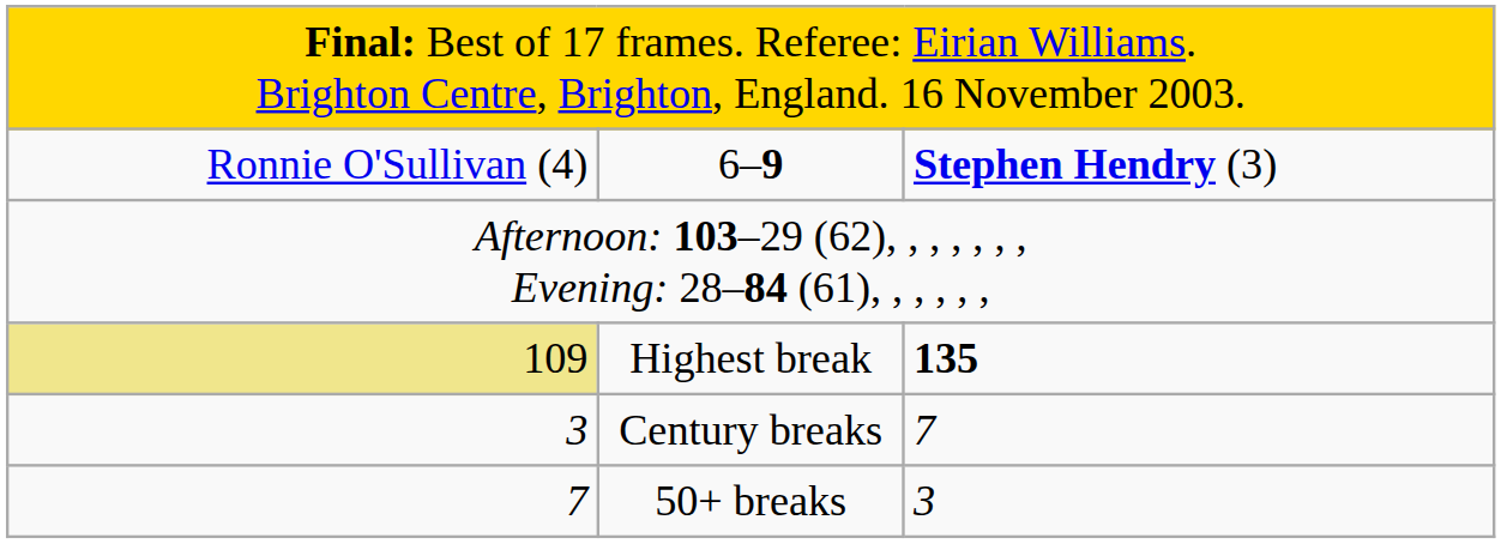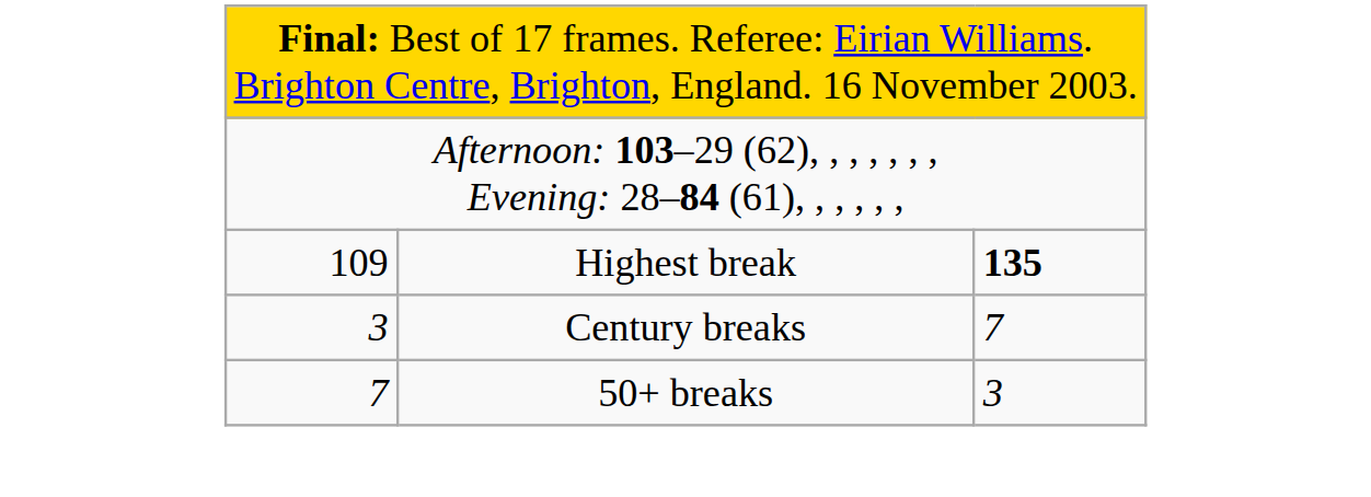- row: Ronnie O'Sullivan (4) | 6–9 | Stephen Hendry (3)
Highest break | column 1: khaki background -> no background
